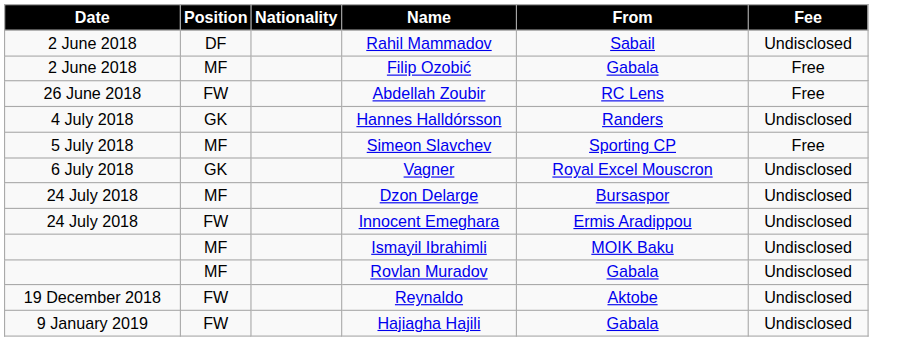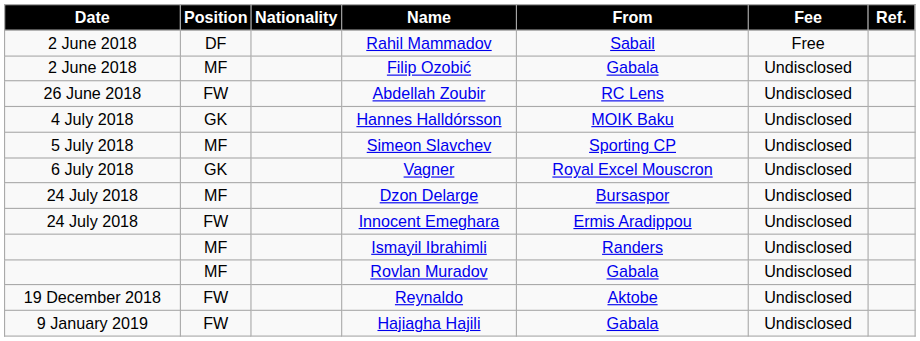+ column: Ref.
Rahil Mammadov | Fee: Undisclosed -> Free
Filip Ozobić | Fee: Free -> Undisclosed
Abdellah Zoubir | Fee: Free -> Undisclosed
Hannes Halldórsson | From: Randers -> MOIK Baku
Simeon Slavchev | Fee: Free -> Undisclosed
Ismayil Ibrahimli | From: MOIK Baku -> Randers
